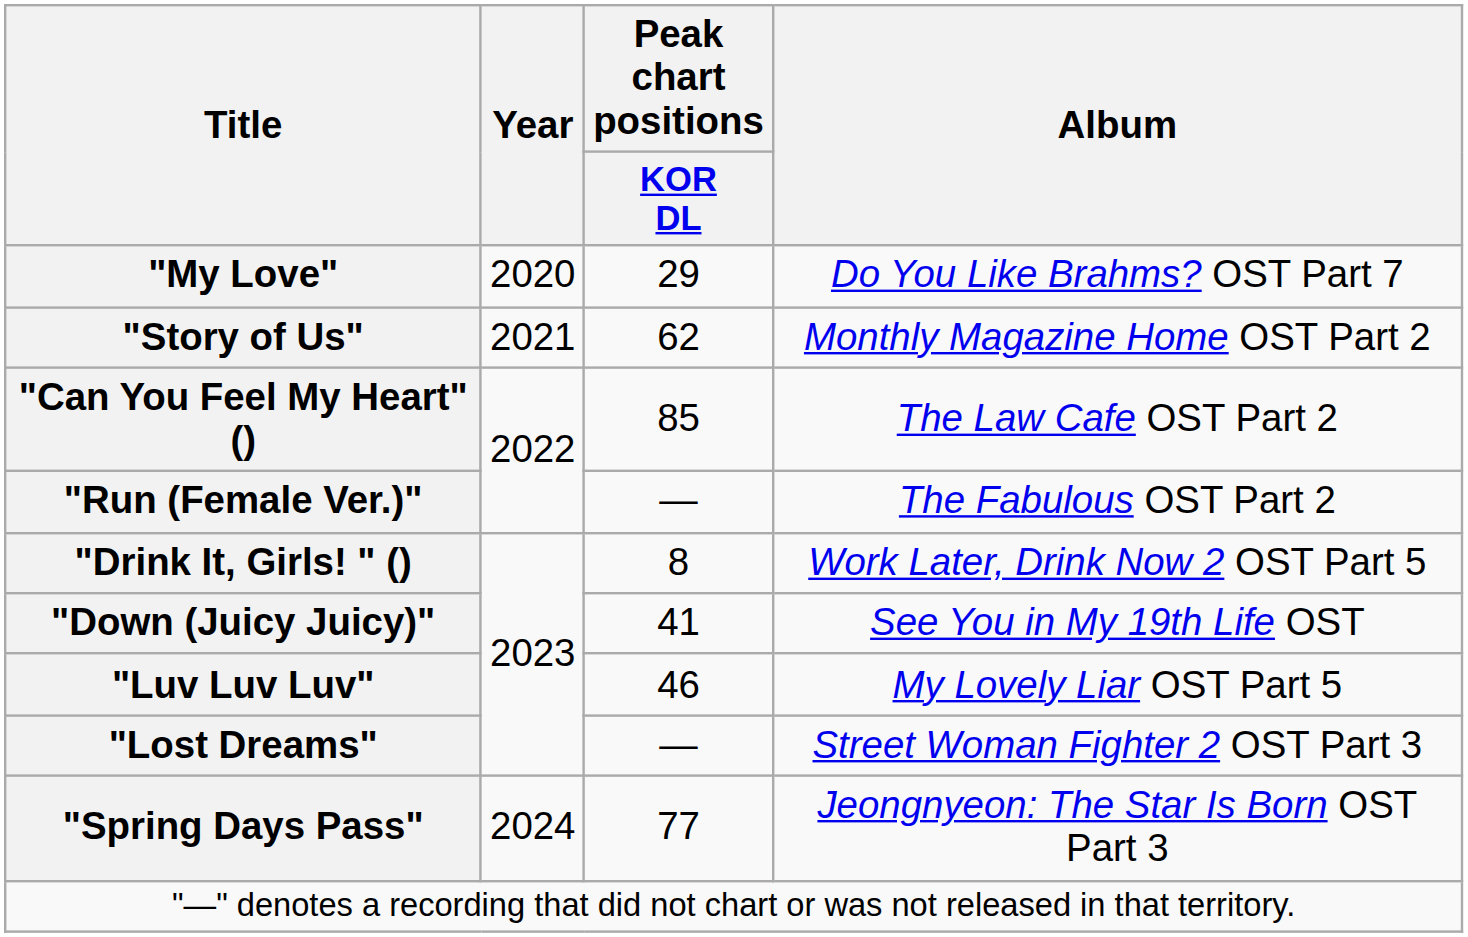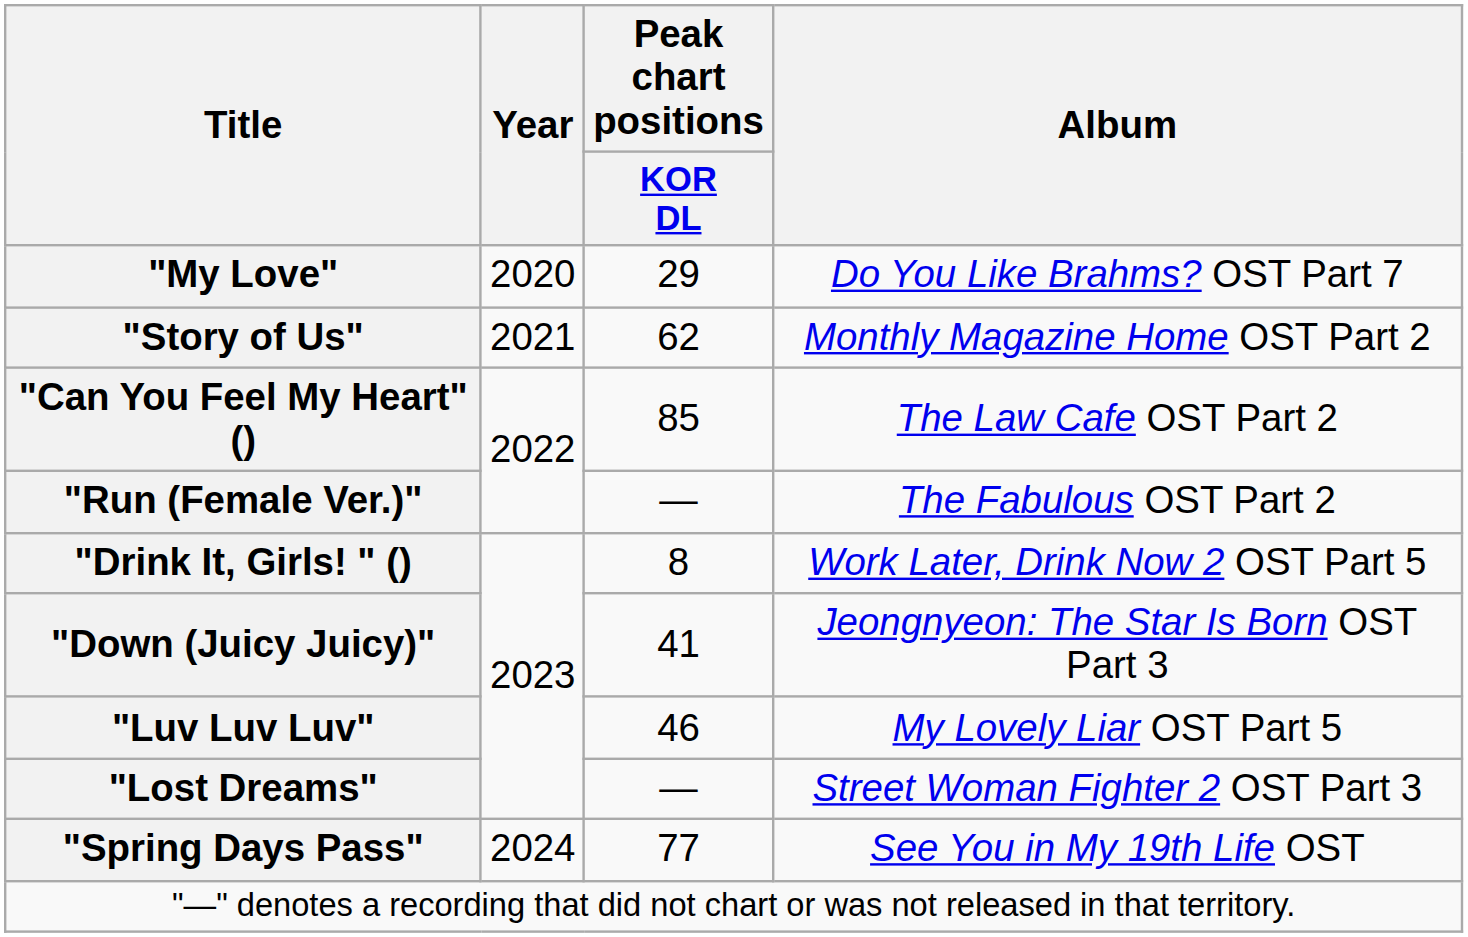"Down (Juicy Juicy)" | Album: See You in My 19th Life OST -> Jeongnyeon: The Star Is Born OST Part 3
"Spring Days Pass" | Album: Jeongnyeon: The Star Is Born OST Part 3 -> See You in My 19th Life OST
